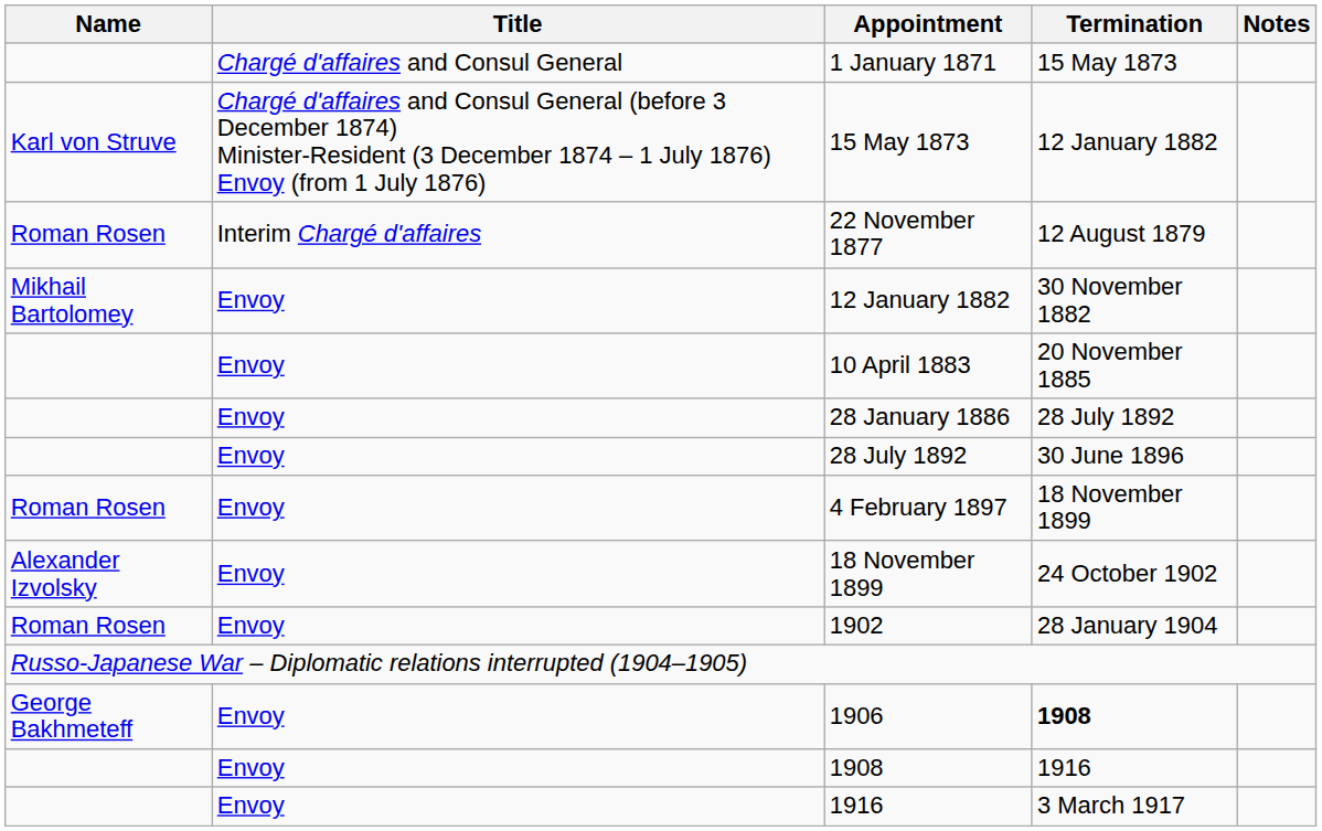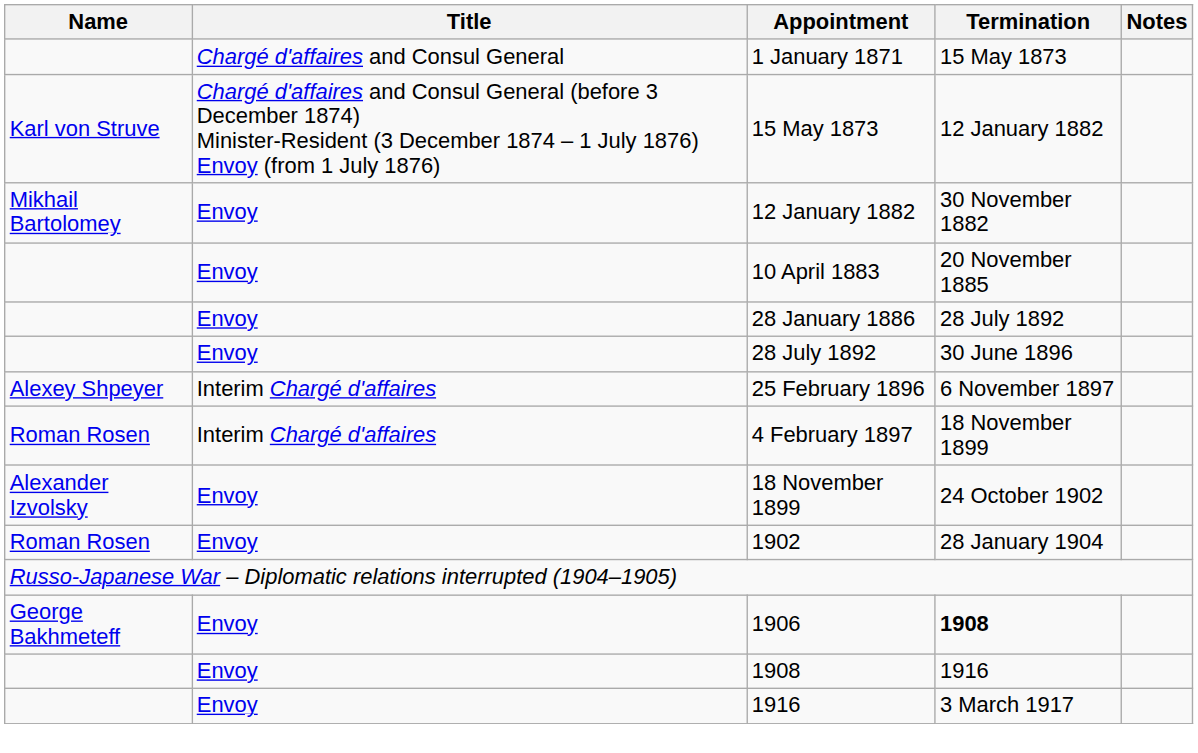- row: Roman Rosen | Interim Chargé d'affaires | 22 November 1877 | 12 August 1879
+ row: Alexey Shpeyer | Interim Chargé d'affaires | 25 February 1896 | 6 November 1897
4 February 1897 | Title: Envoy -> Interim Chargé d'affaires
